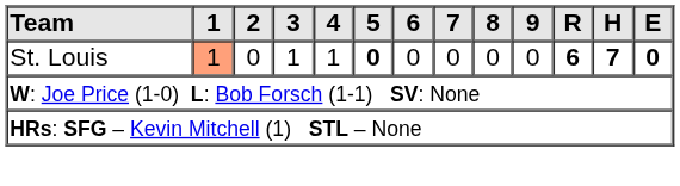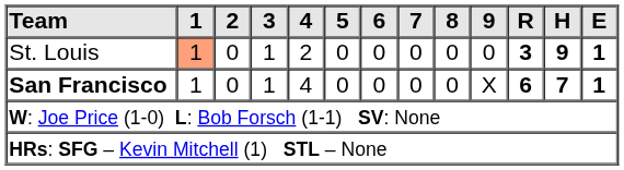St. Louis | 4: 1 -> 2
St. Louis | 5: bold -> normal
St. Louis | R: 6 -> 3
St. Louis | H: 7 -> 9
St. Louis | E: 0 -> 1
+ row: San Francisco | 1 | 0 | 1 | 4 | 0 | 0 | 0 | 0 | X | 6 | 7 | 1
